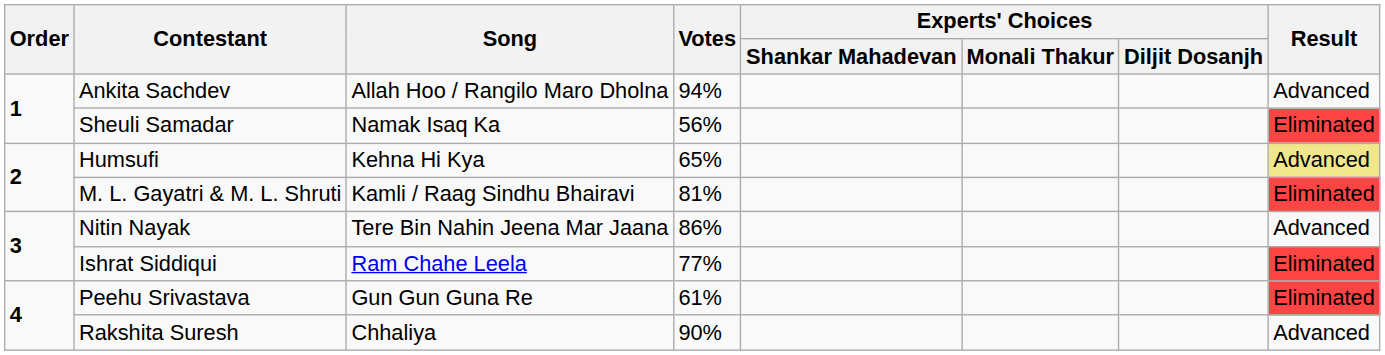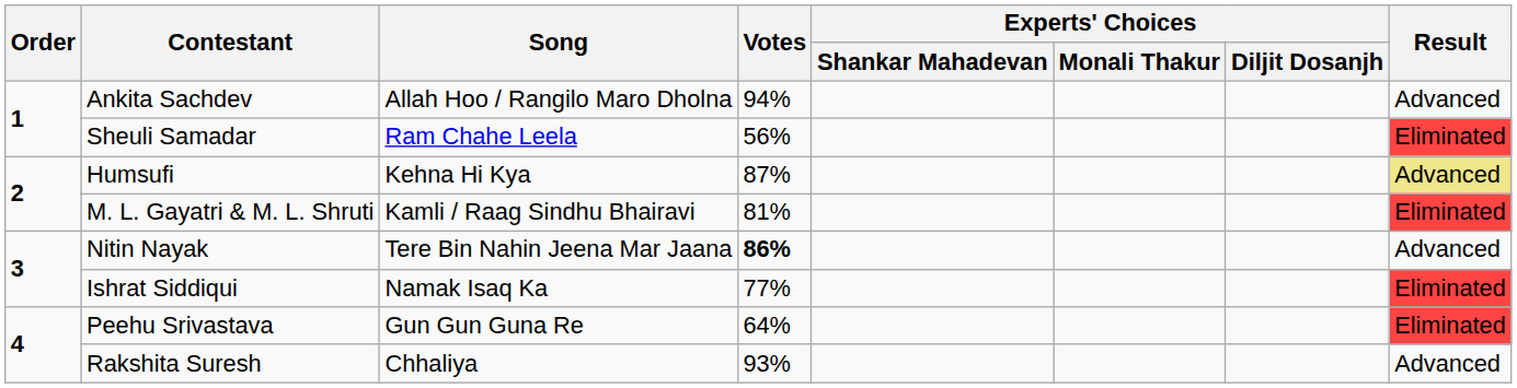Sheuli Samadar | Song: Namak Isaq Ka -> Ram Chahe Leela
Humsufi | Votes: 65% -> 87%
Nitin Nayak | Votes: normal -> bold
Ishrat Siddiqui | Song: Ram Chahe Leela -> Namak Isaq Ka
Peehu Srivastava | Votes: 61% -> 64%
Rakshita Suresh | Votes: 90% -> 93%
